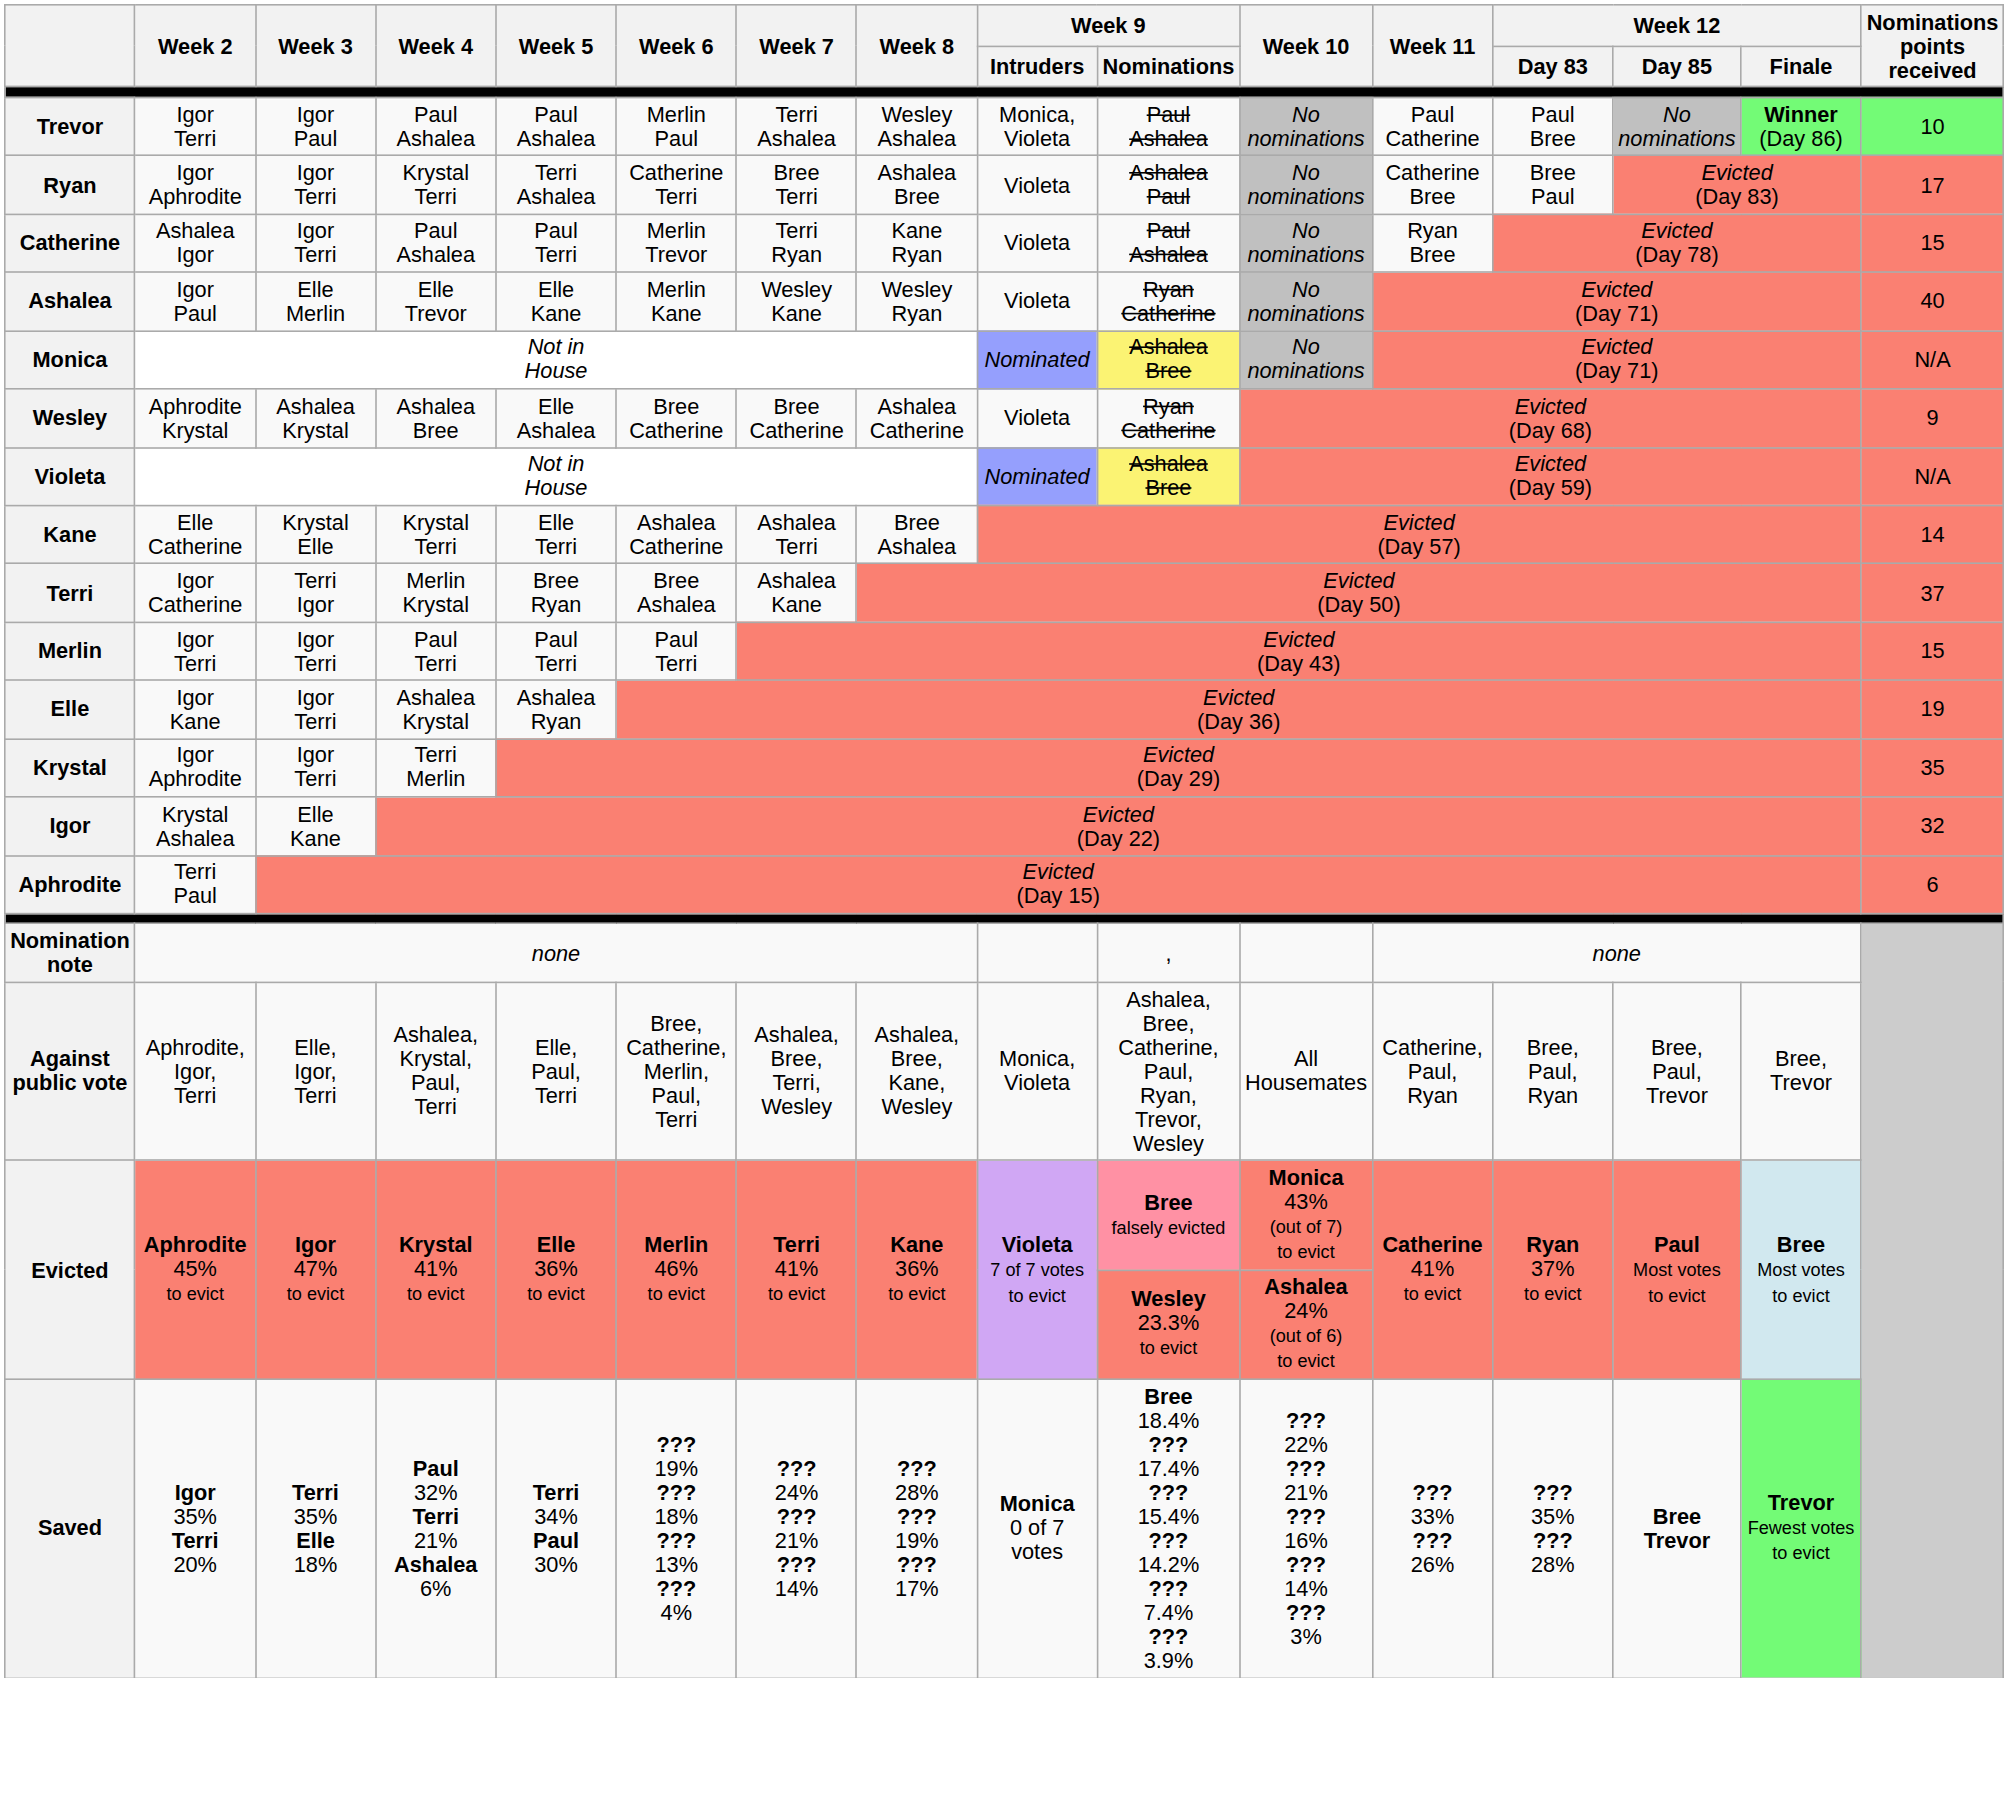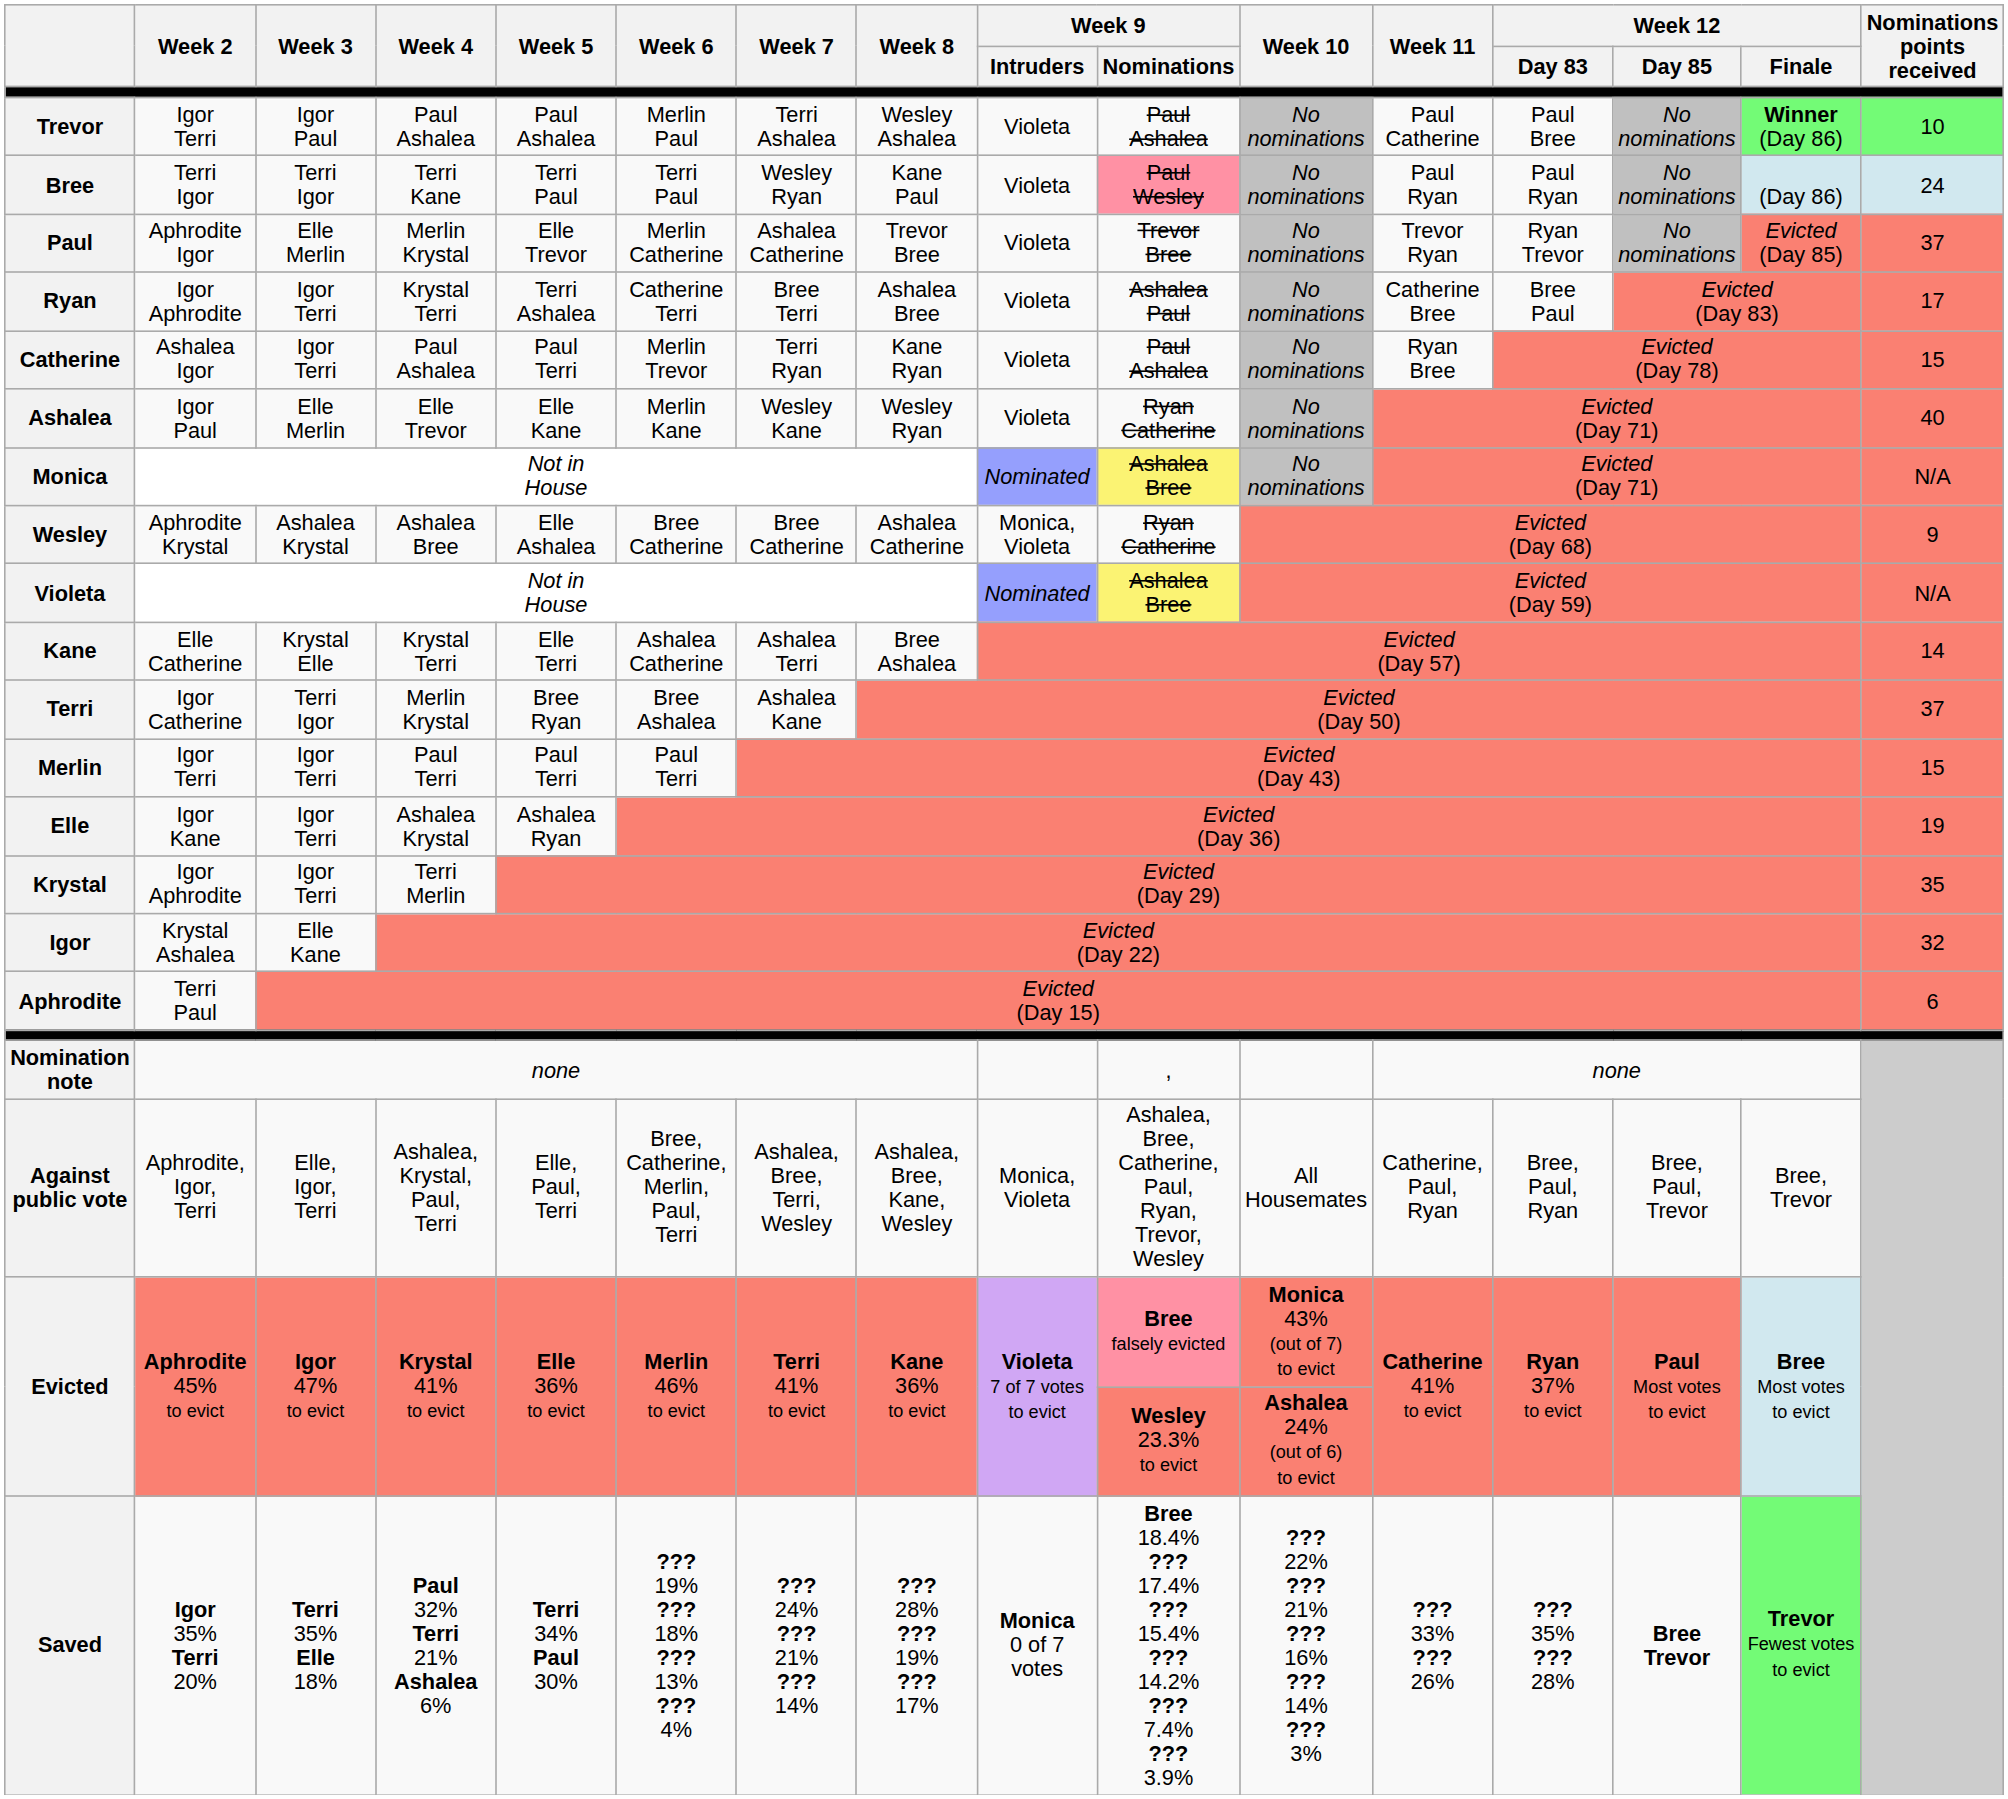Trevor | Week 9 / Intruders: Monica, Violeta -> Violeta
+ row: Bree | Terri Igor | Terri Igor | Terri Kane | Terri Paul | Terri Paul | Wesley Ryan | Kane Paul | Violeta | Paul Wesley | No nominations | Paul Ryan | Paul Ryan | No nominations | (Day 86) | 24
+ row: Paul | Aphrodite Igor | Elle Merlin | Merlin Krystal | Elle Trevor | Merlin Catherine | Ashalea Catherine | Trevor Bree | Violeta | Trevor Bree | No nominations | Trevor Ryan | Ryan Trevor | No nominations | Evicted (Day 85) | 37
Wesley | Week 9 / Intruders: Violeta -> Monica, Violeta
